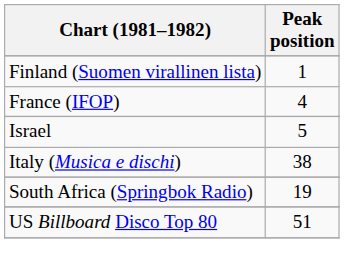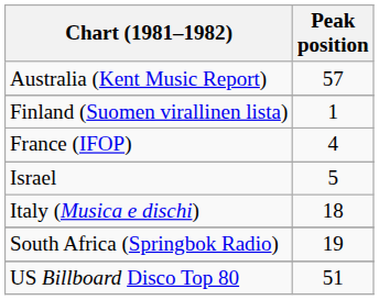+ row: Australia (Kent Music Report) | 57
Italy (Musica e dischi) | Peak position: 38 -> 18
